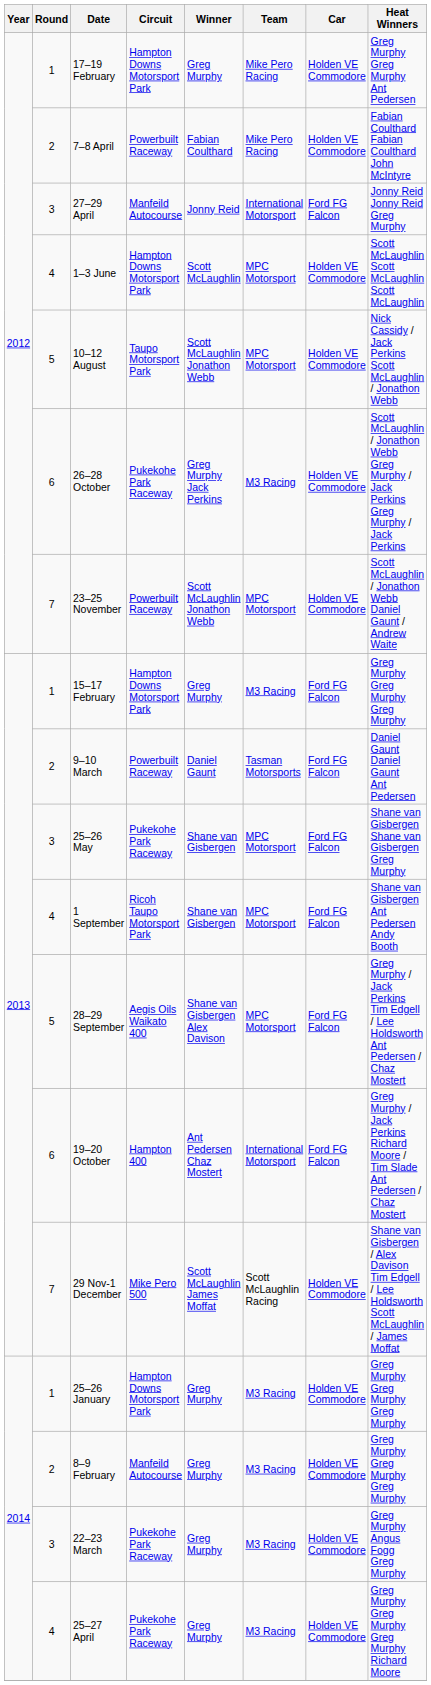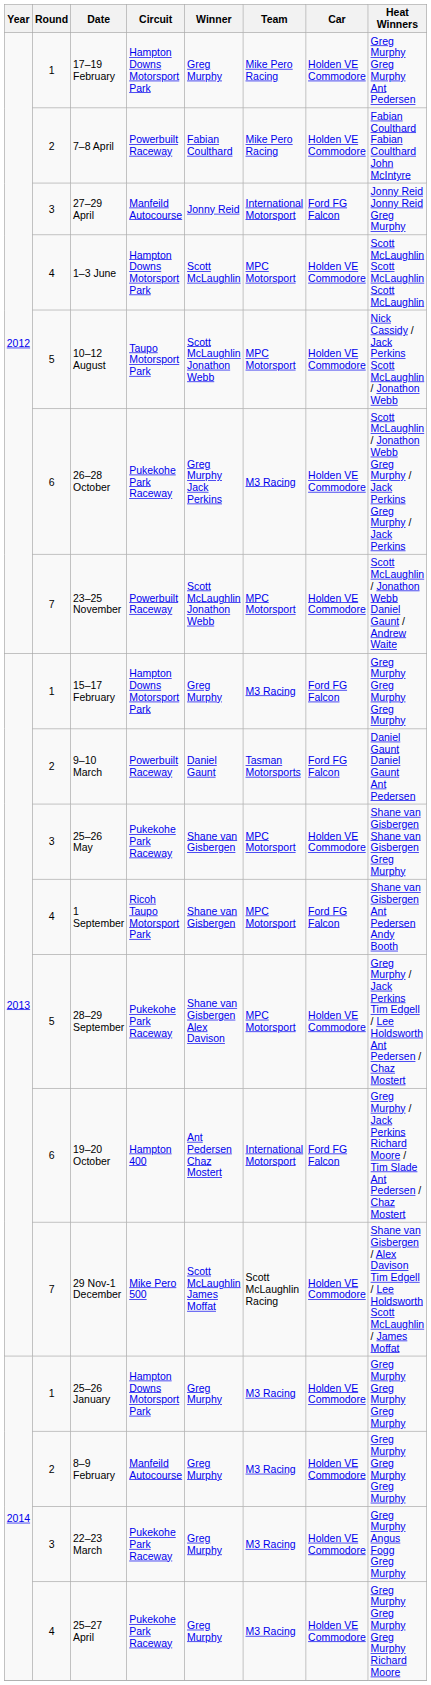25–26 May | Car: Ford FG Falcon -> Holden VE Commodore
28–29 September | Circuit: Aegis Oils Waikato 400 -> Pukekohe Park Raceway
28–29 September | Car: Ford FG Falcon -> Holden VE Commodore
